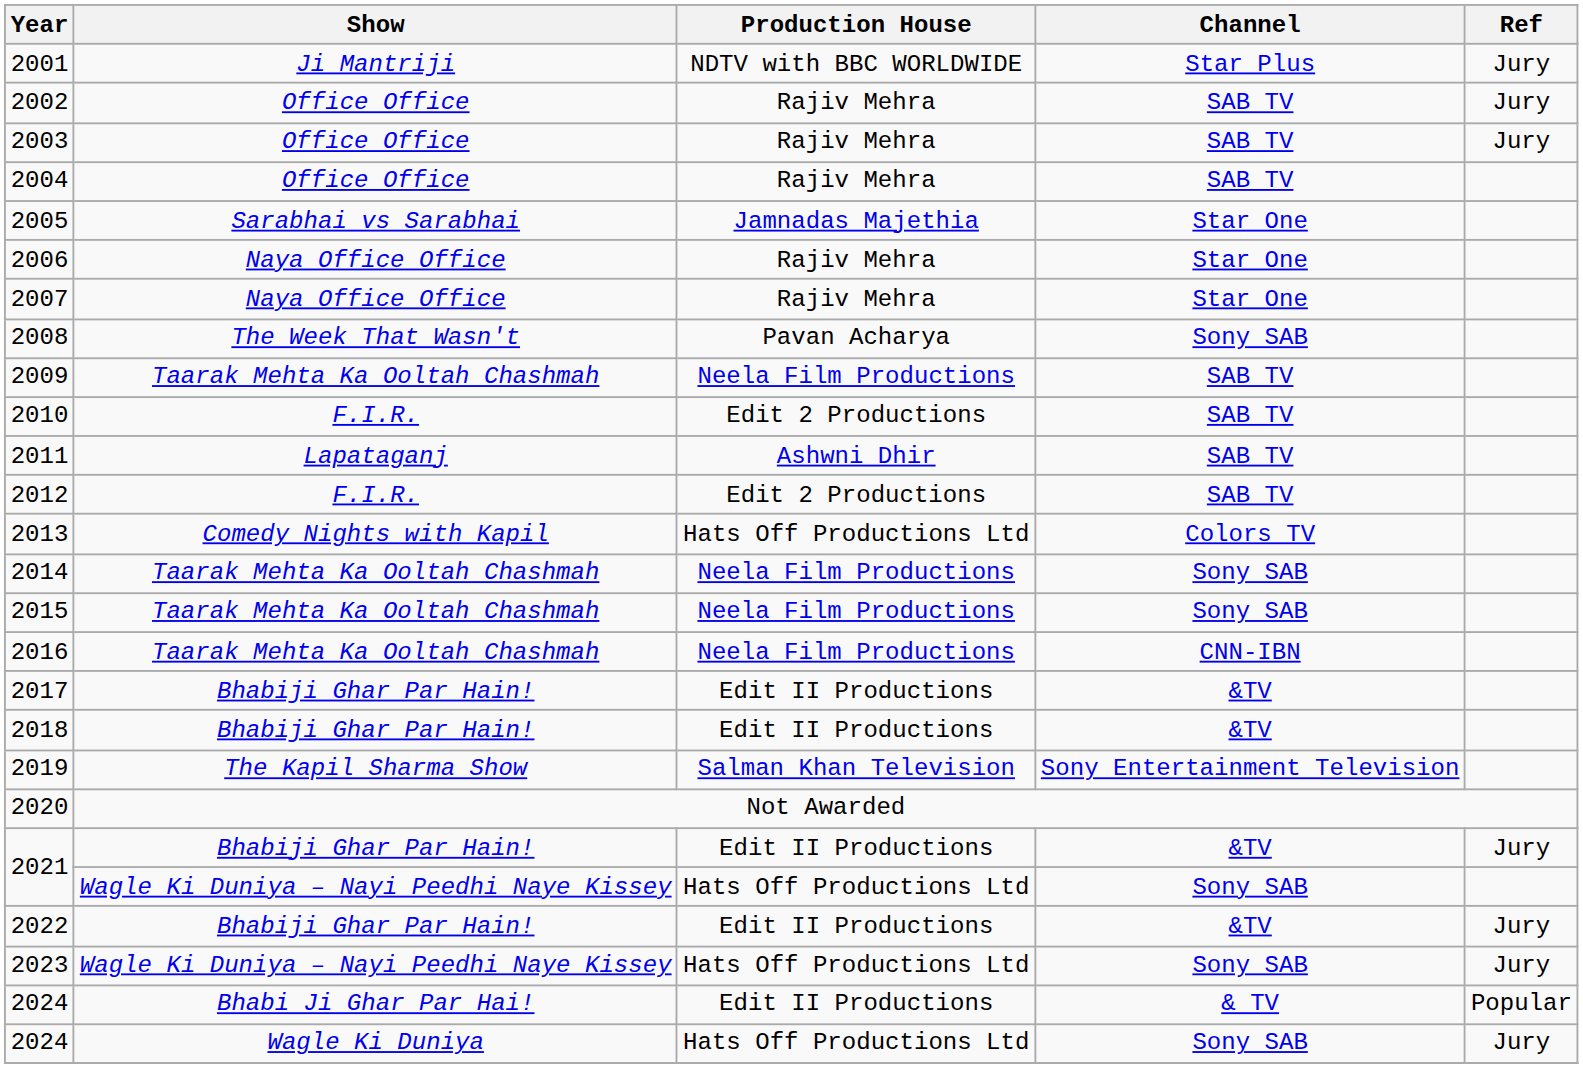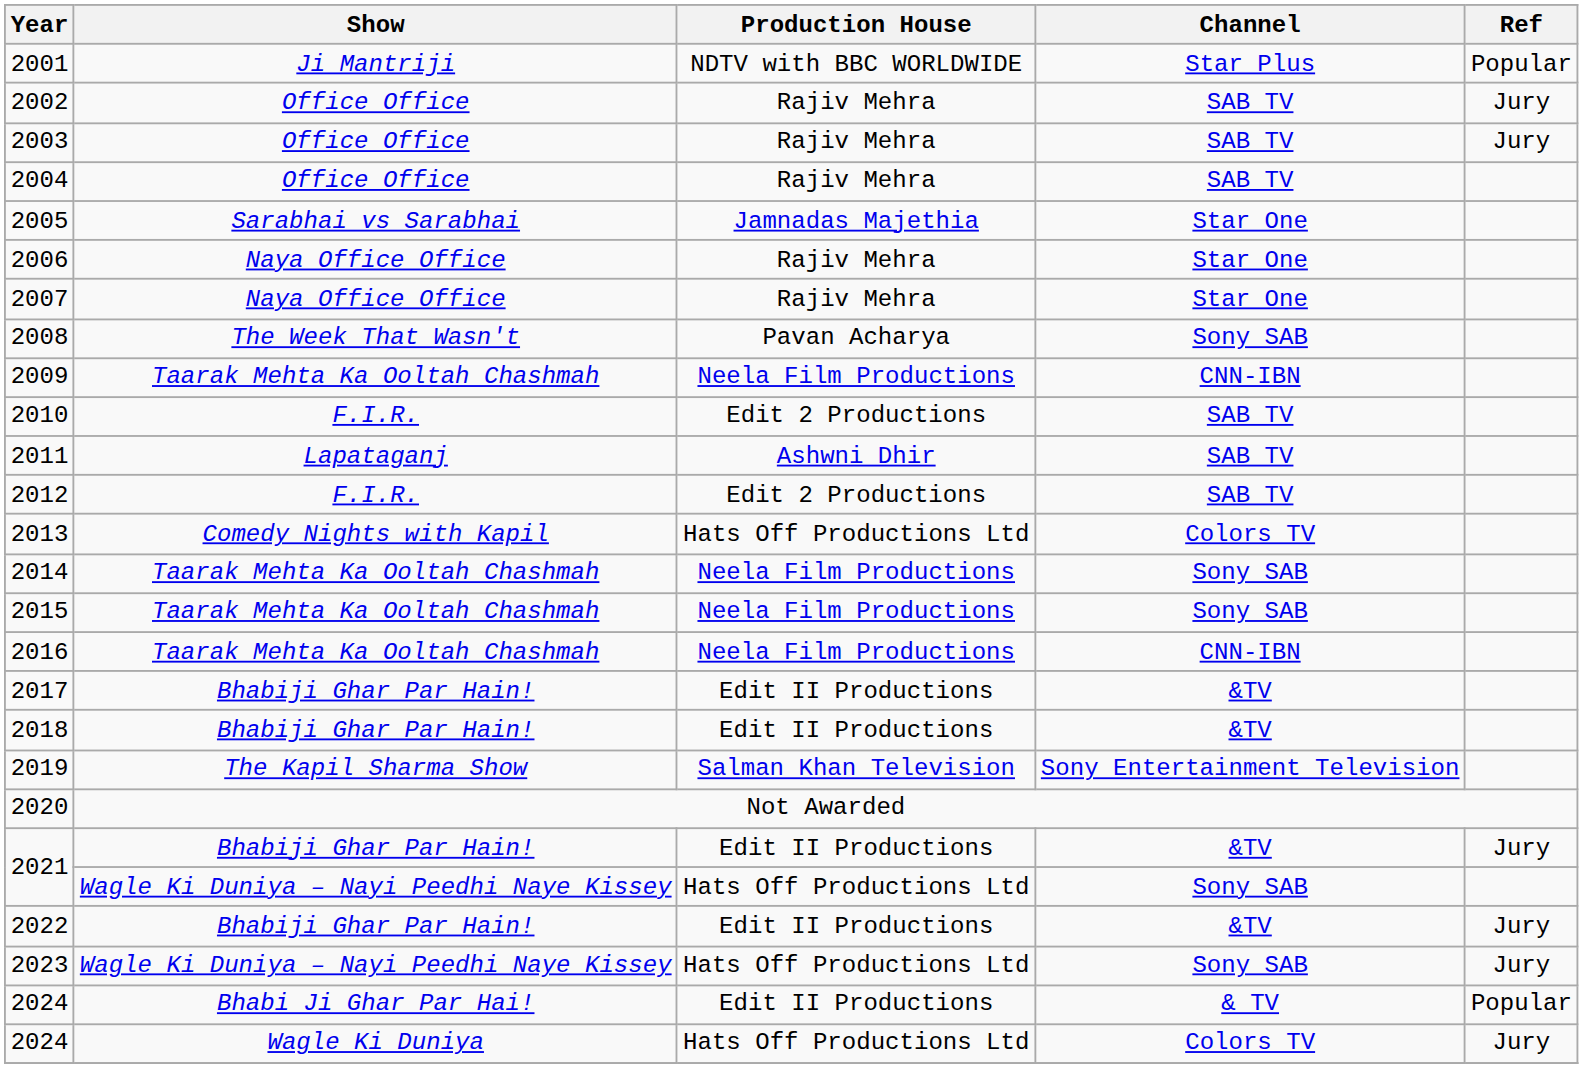2001 | Ref: Jury -> Popular
2009 | Channel: SAB TV -> CNN-IBN
2024 / Wagle Ki Duniya | Channel: Sony SAB -> Colors TV
